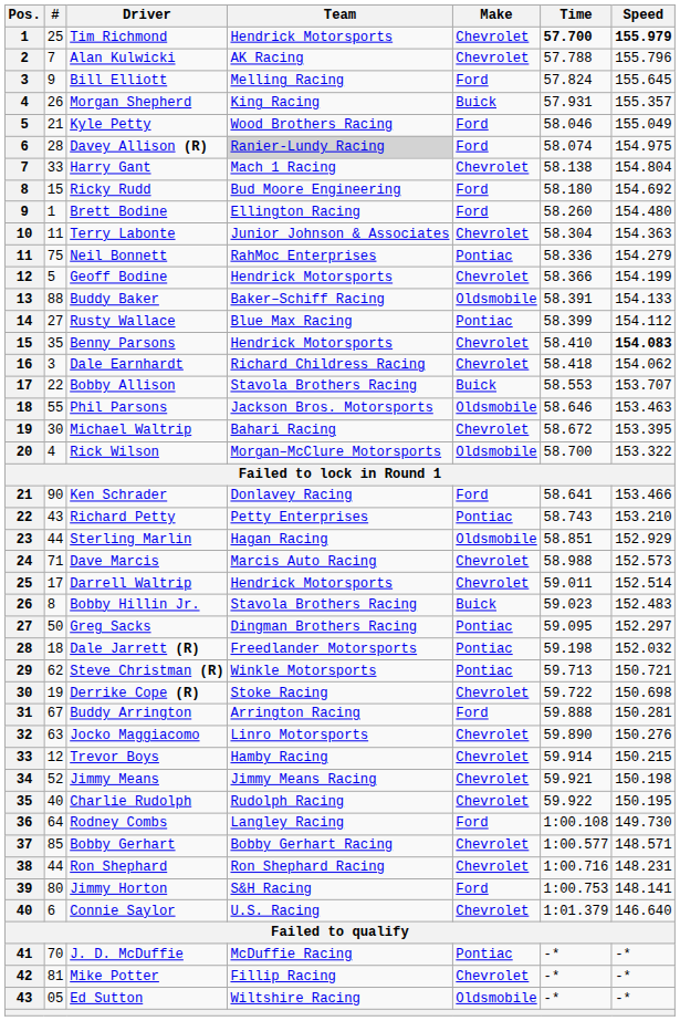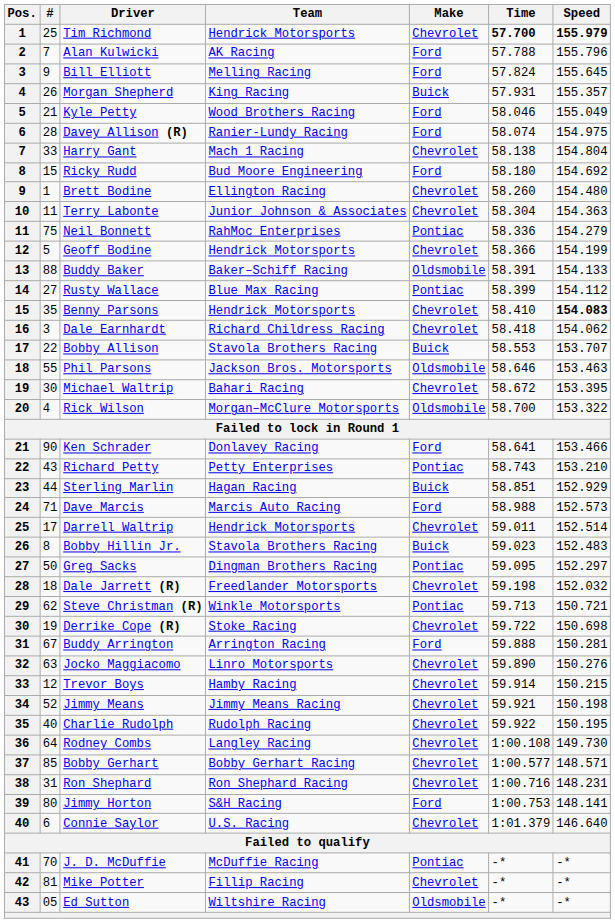Alan Kulwicki | Make: Chevrolet -> Ford
Davey Allison (R) | Team: lightgrey background -> no background
Brett Bodine | Make: Ford -> Chevrolet
Sterling Marlin | Make: Oldsmobile -> Buick
Dave Marcis | Make: Chevrolet -> Ford
Dale Jarrett (R) | Make: Pontiac -> Chevrolet
Rodney Combs | Make: Ford -> Chevrolet
Ron Shephard | #: 44 -> 31
